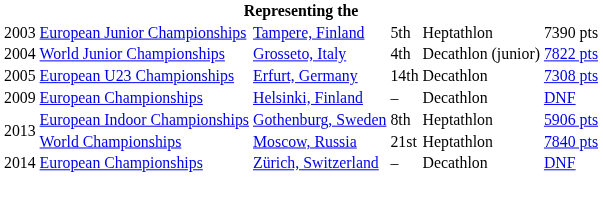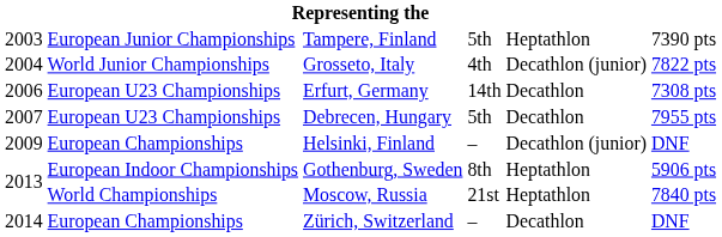Erfurt, Germany | column 1: 2005 -> 2006
+ row: 2007 | European U23 Championships | Debrecen, Hungary | 5th | Decathlon | 7955 pts
Helsinki, Finland | column 5: Decathlon -> Decathlon (junior)
